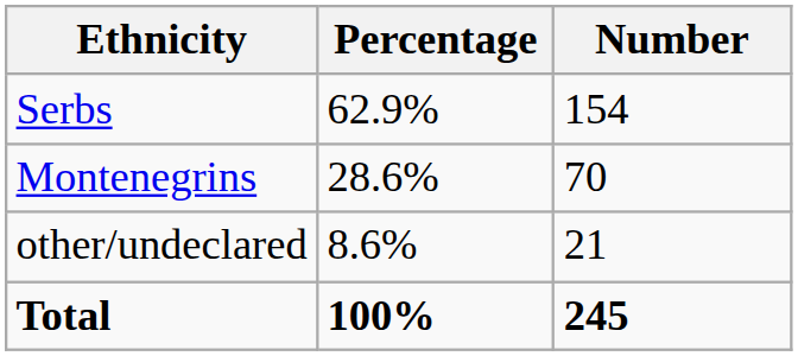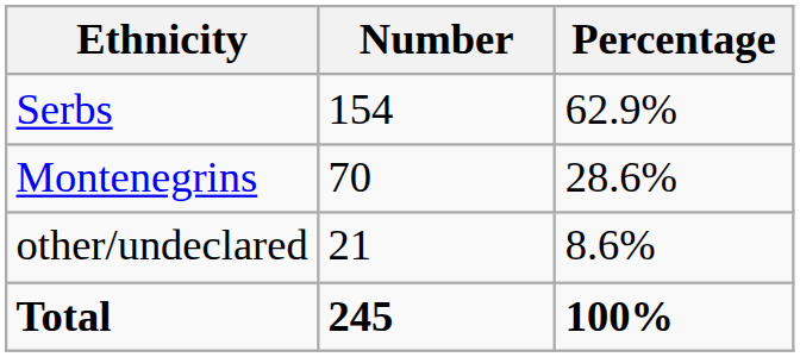columns swapped: Number <-> Percentage
